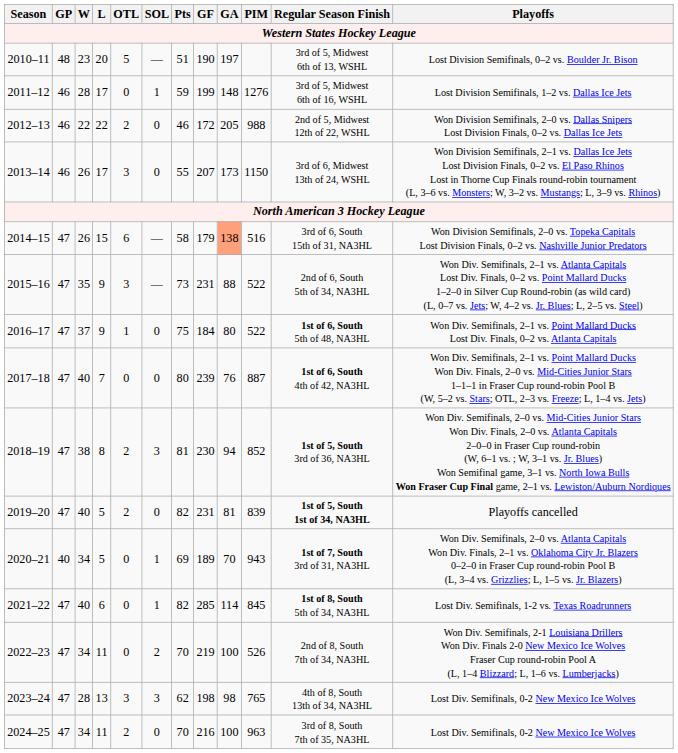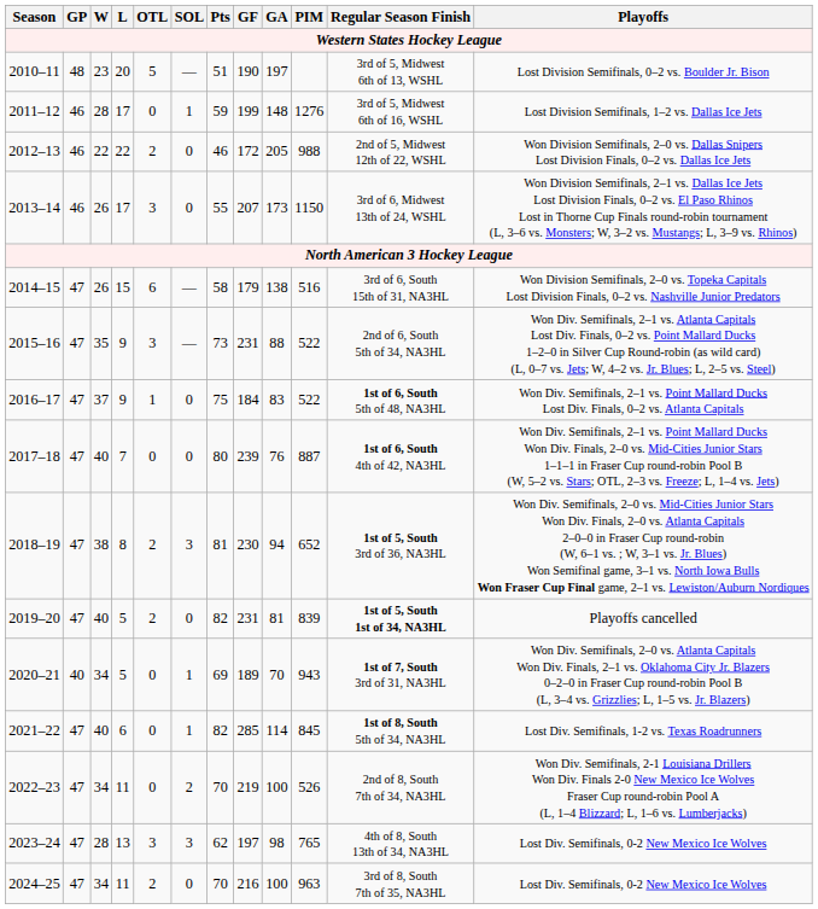2014–15 | GA: lightsalmon background -> no background
2016–17 | GA: 80 -> 83
2018–19 | PIM: 852 -> 652
2023–24 | GF: 198 -> 197
